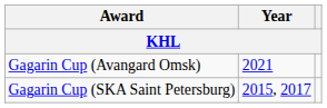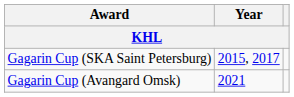rows swapped: Gagarin Cup (SKA Saint Petersburg) <-> Gagarin Cup (Avangard Omsk)
